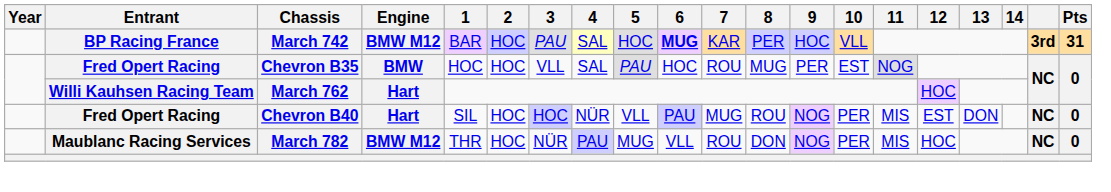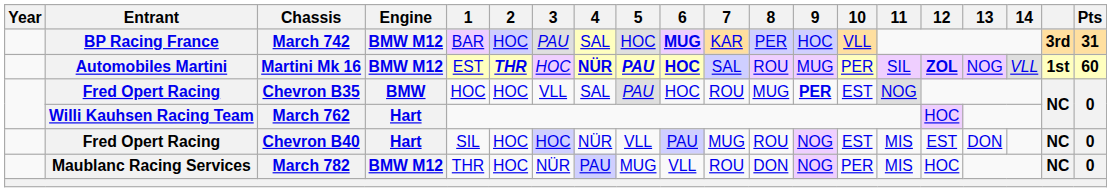+ row: Automobiles Martini | Martini Mk 16 | BMW M12 | EST | THR | HOC | NÜR | PAU | HOC | SAL | ROU | MUG | PER | SIL | ZOL | NOG | VLL | 1st | 60
Chevron B35 | 9: normal -> bold
Chevron B40 | 10: PER -> EST
